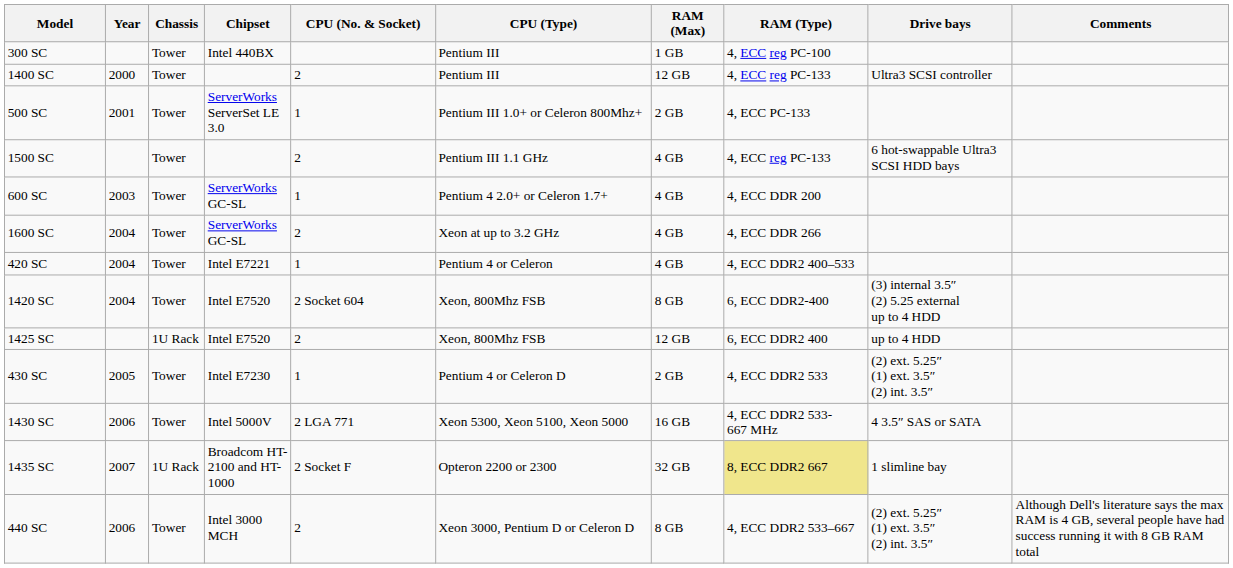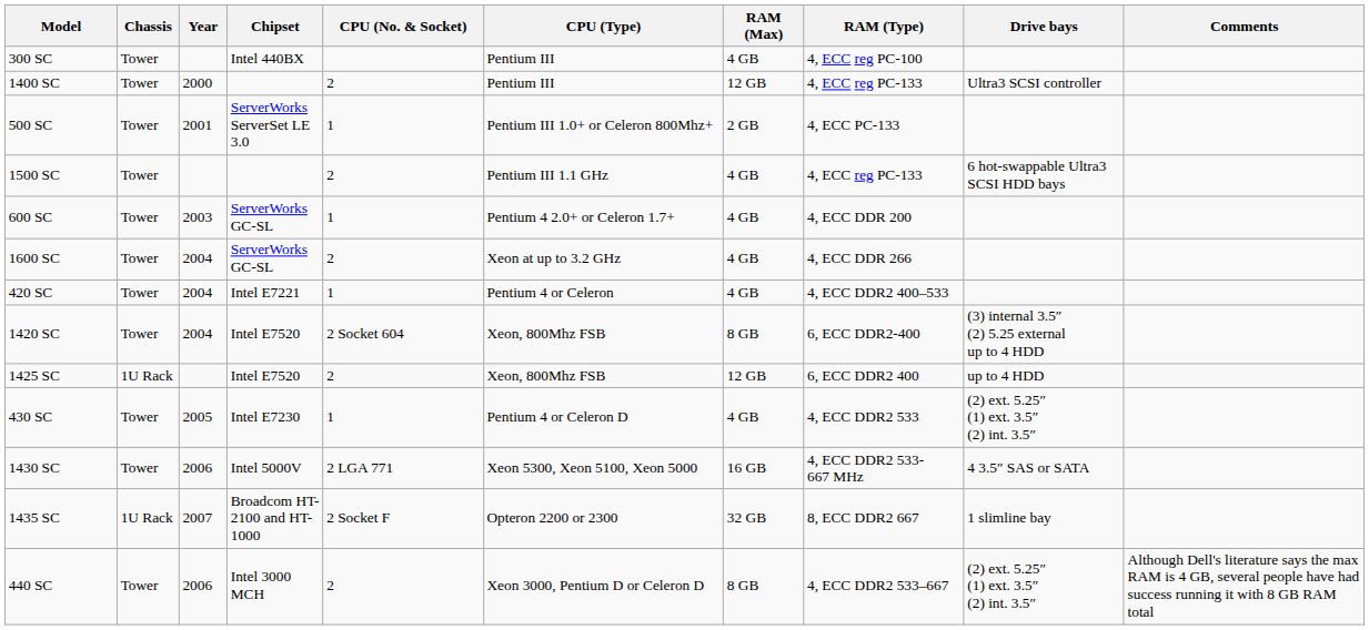columns swapped: Chassis <-> Year
300 SC | RAM (Max): 1 GB -> 4 GB
430 SC | RAM (Max): 2 GB -> 4 GB
1435 SC | RAM (Type): khaki background -> no background
